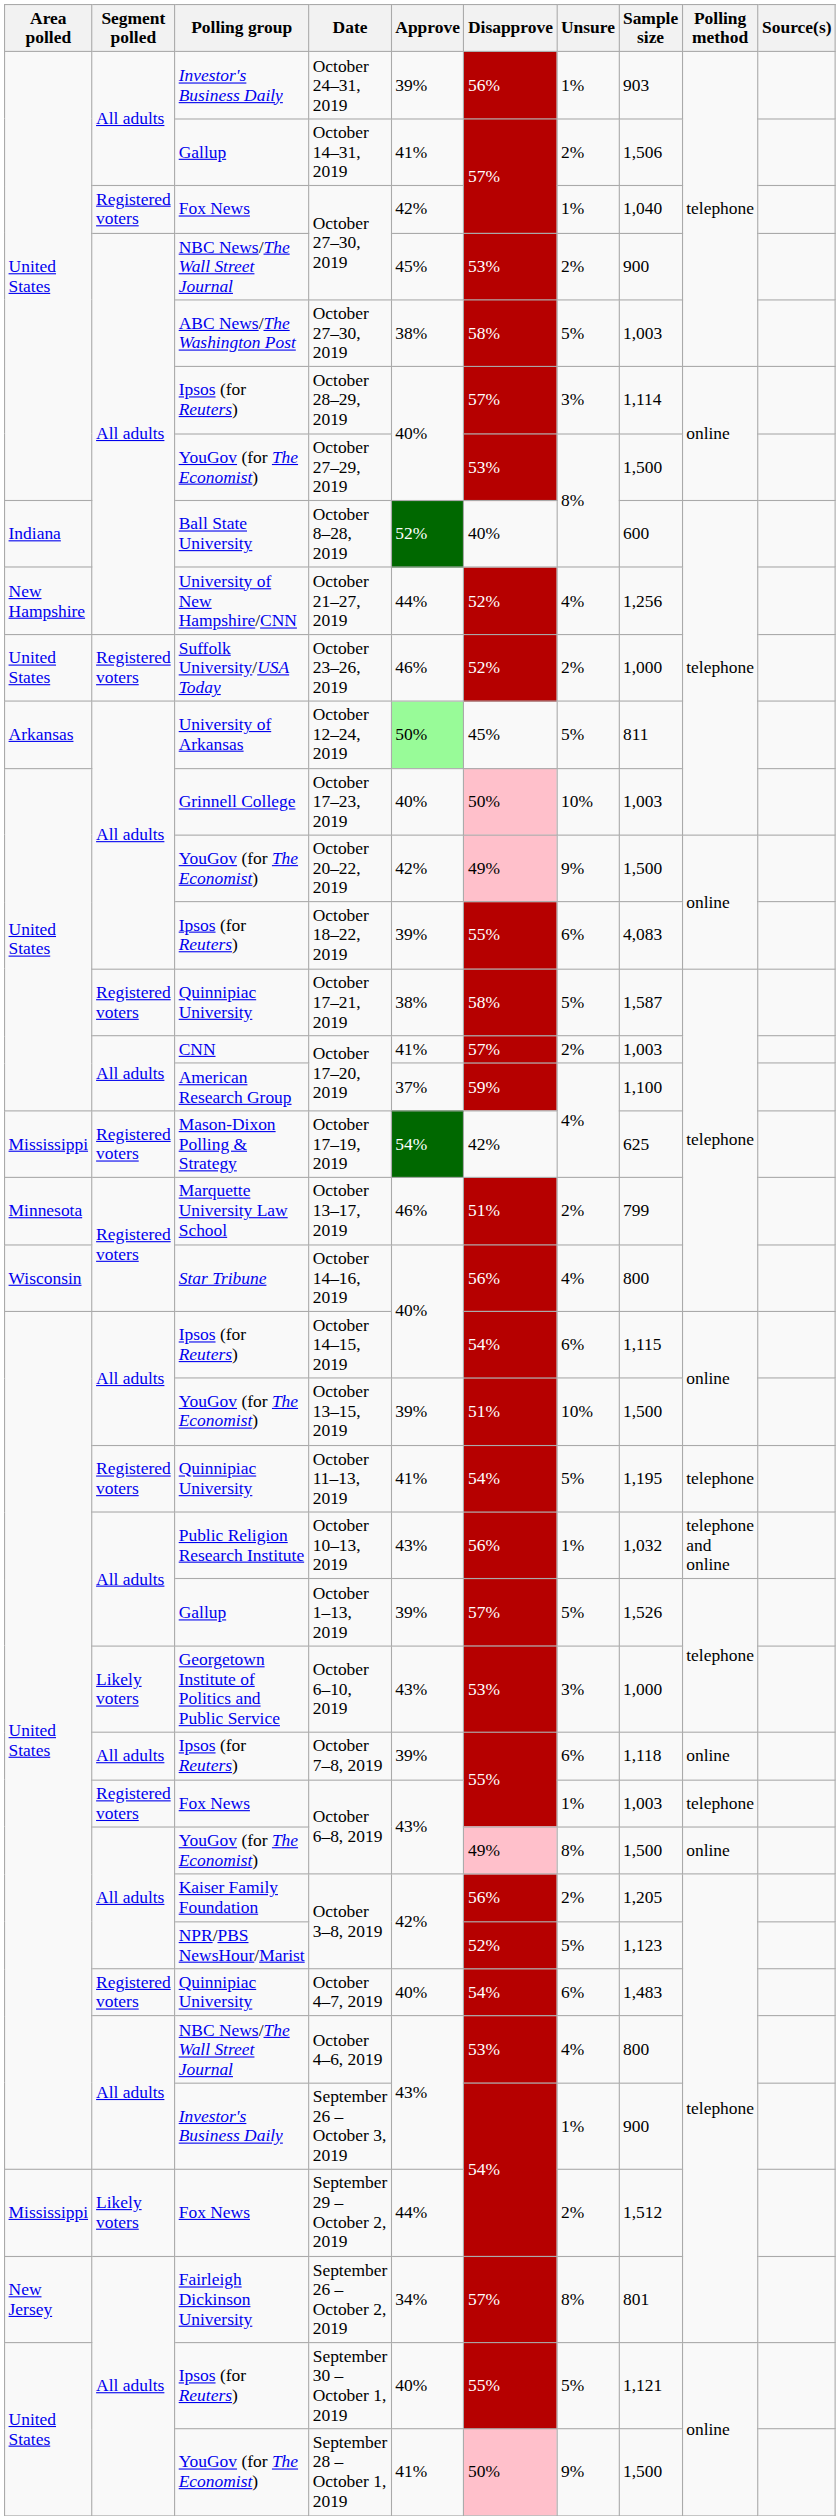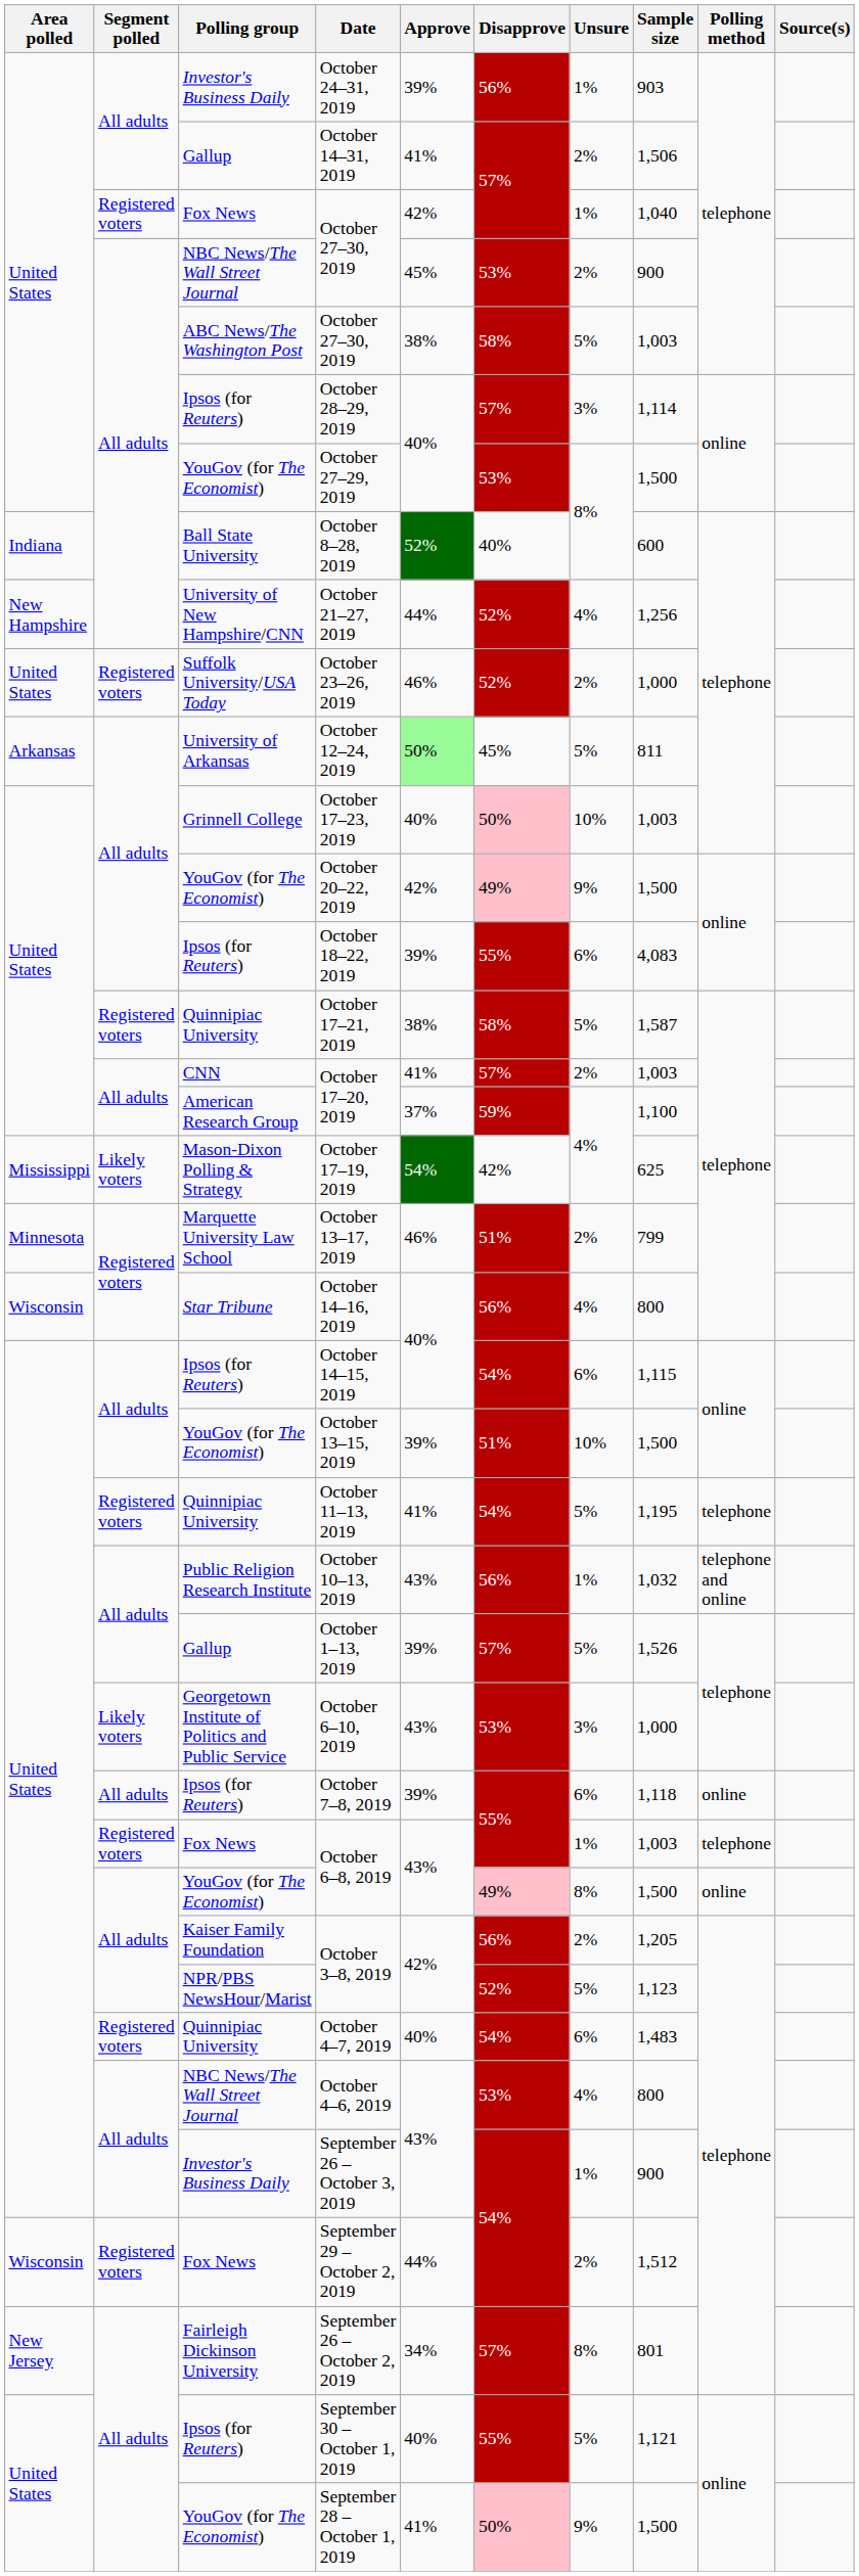October 17–19, 2019 | Segment polled: Registered voters -> Likely voters
September 29 – October 2, 2019 | Area polled: Mississippi -> Wisconsin
September 29 – October 2, 2019 | Segment polled: Likely voters -> Registered voters
